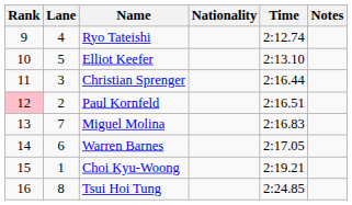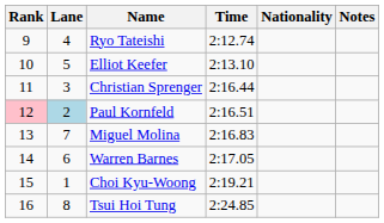columns swapped: Nationality <-> Time
Paul Kornfeld | Lane: no background -> lightblue background
